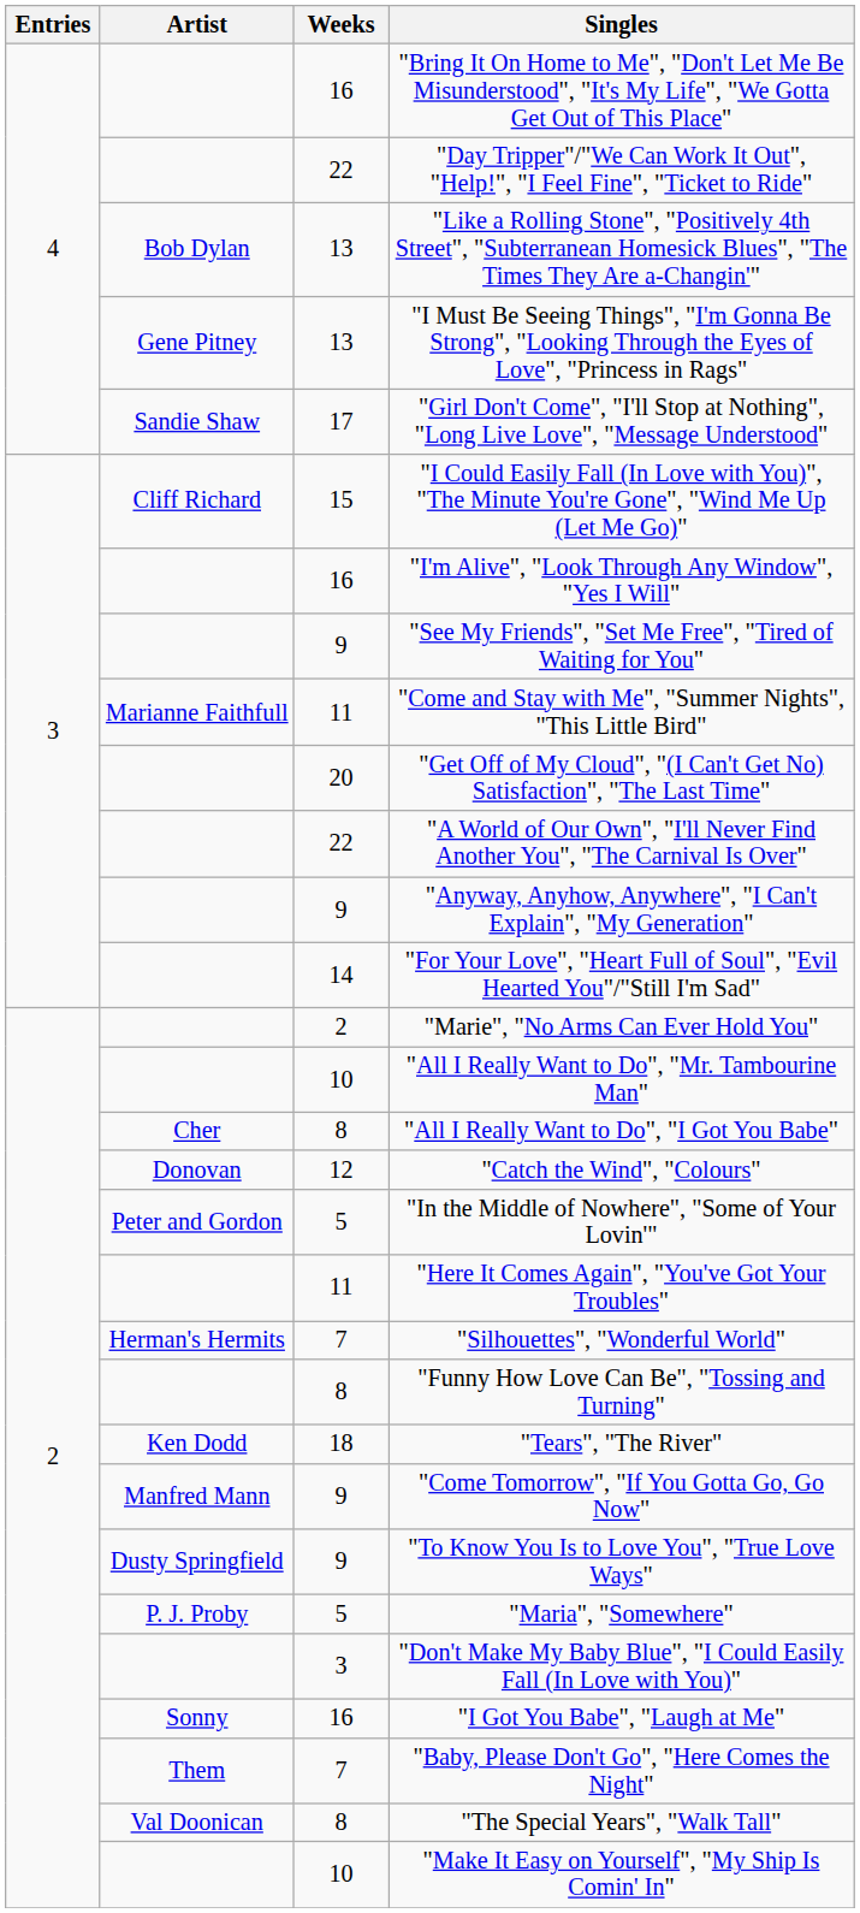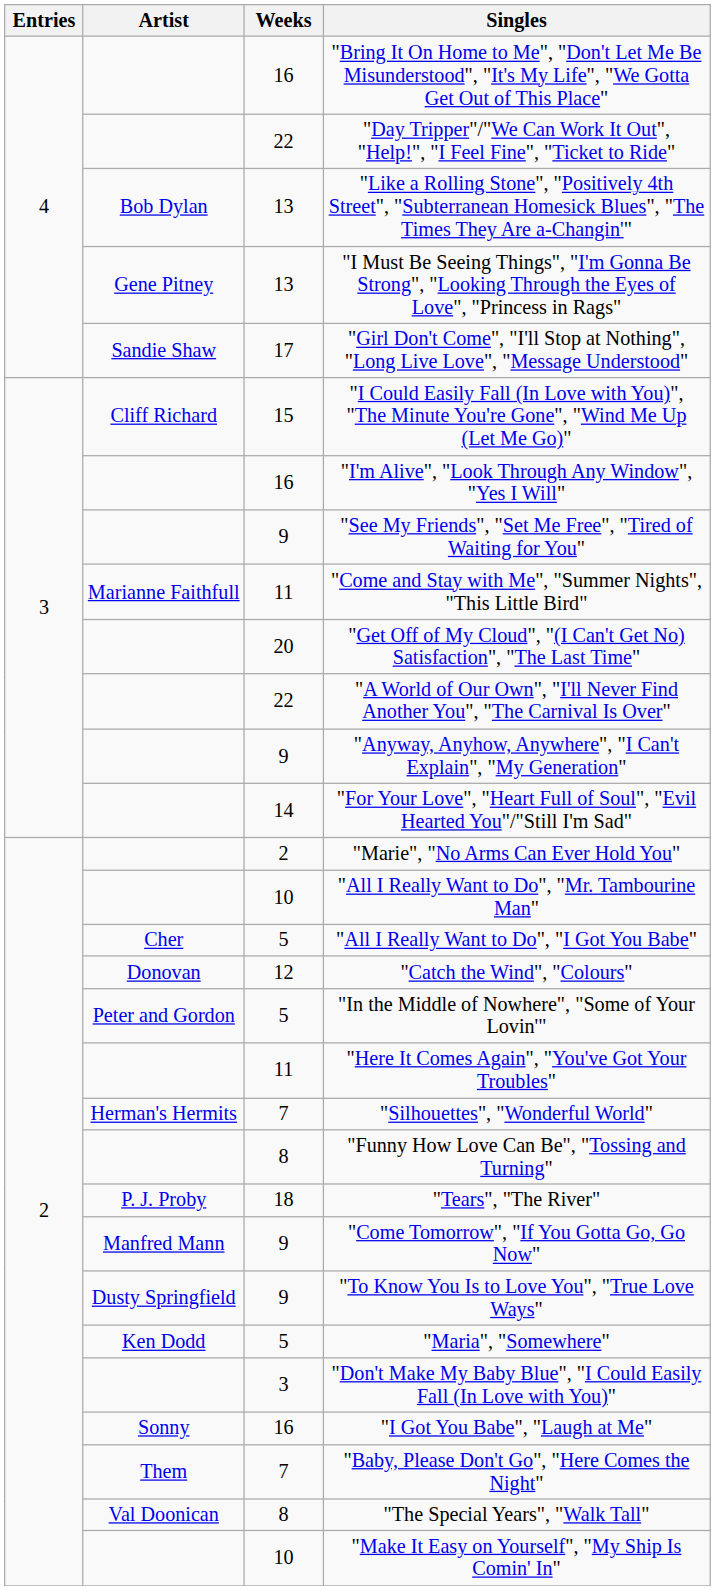"All I Really Want to Do", "I Got You Babe" | Weeks: 8 -> 5
"Tears", "The River" | Artist: Ken Dodd -> P. J. Proby
"Maria", "Somewhere" | Artist: P. J. Proby -> Ken Dodd
